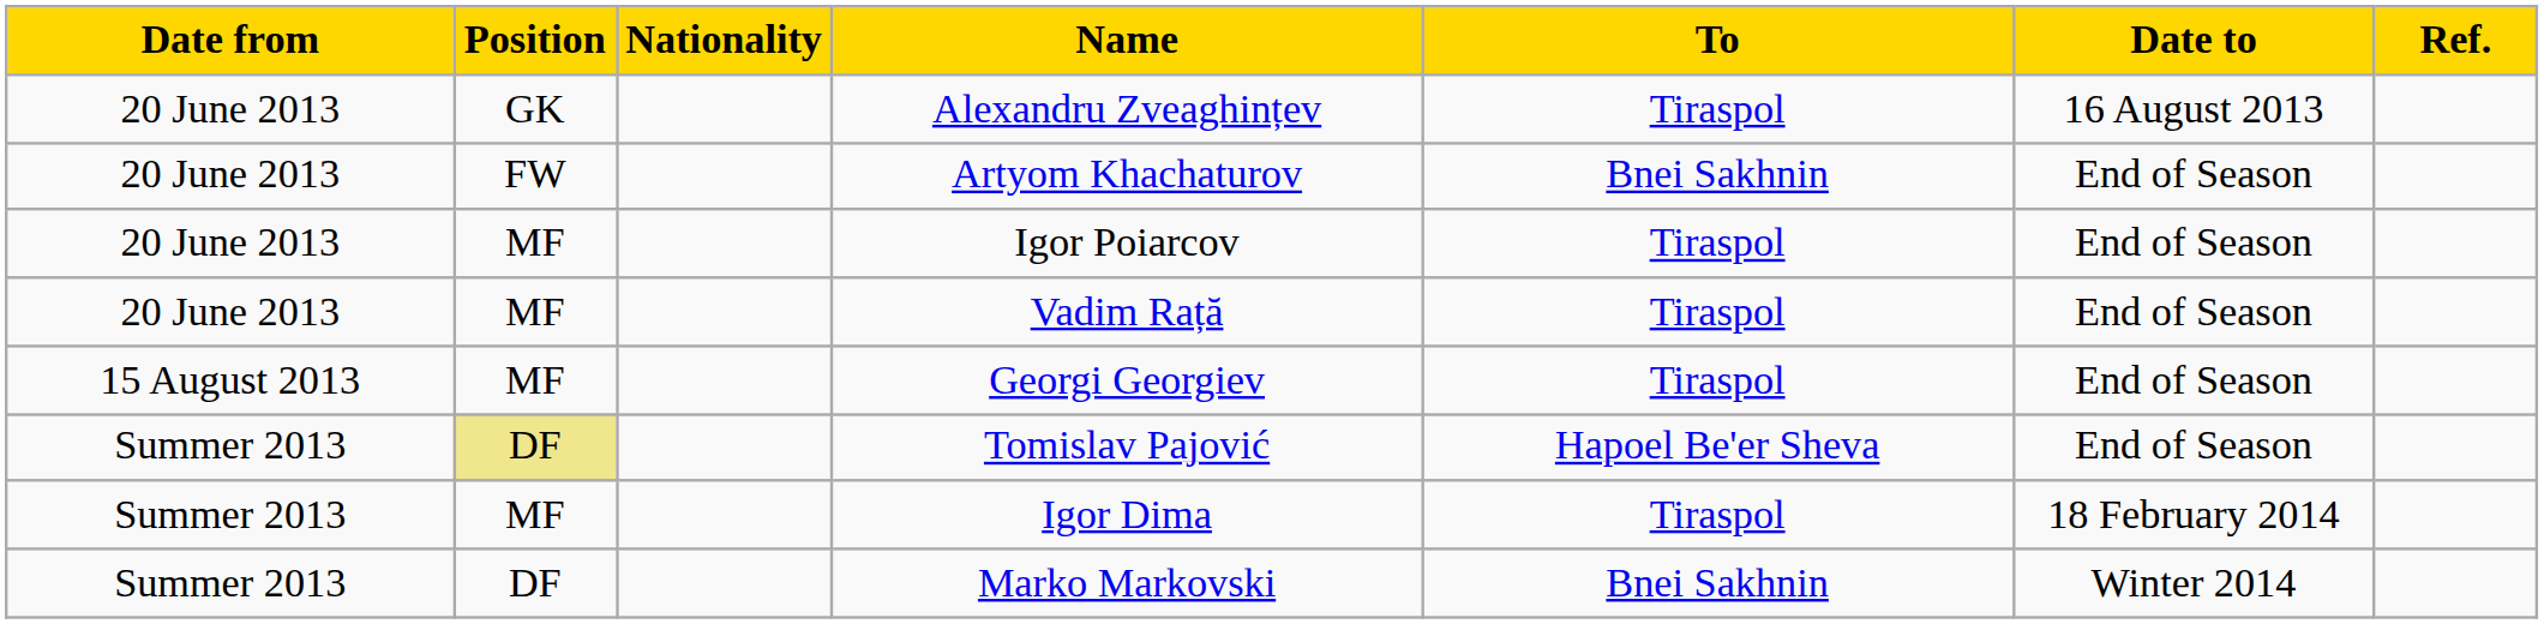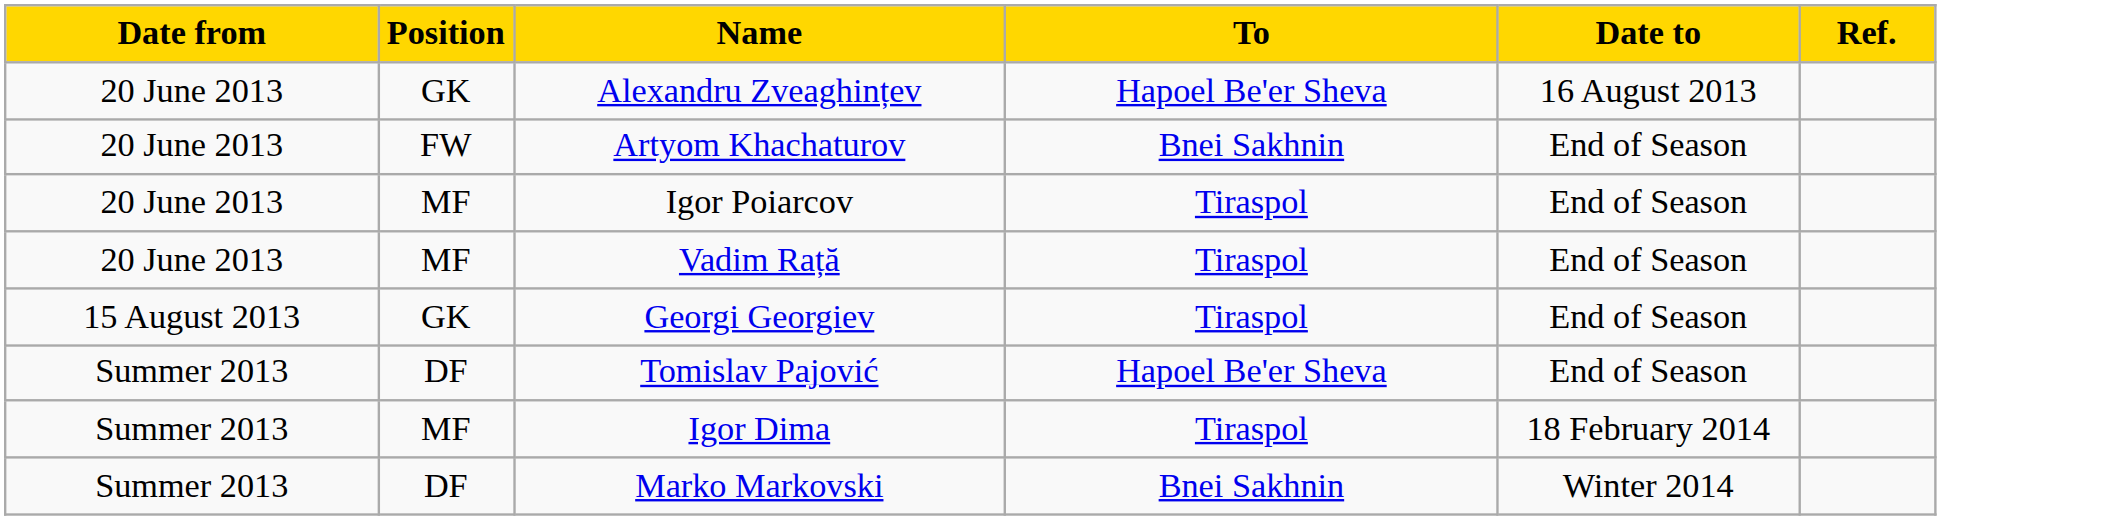- column: Nationality
Alexandru Zveaghințev | To: Tiraspol -> Hapoel Be'er Sheva
Georgi Georgiev | Position: MF -> GK
Tomislav Pajović | Position: khaki background -> no background
